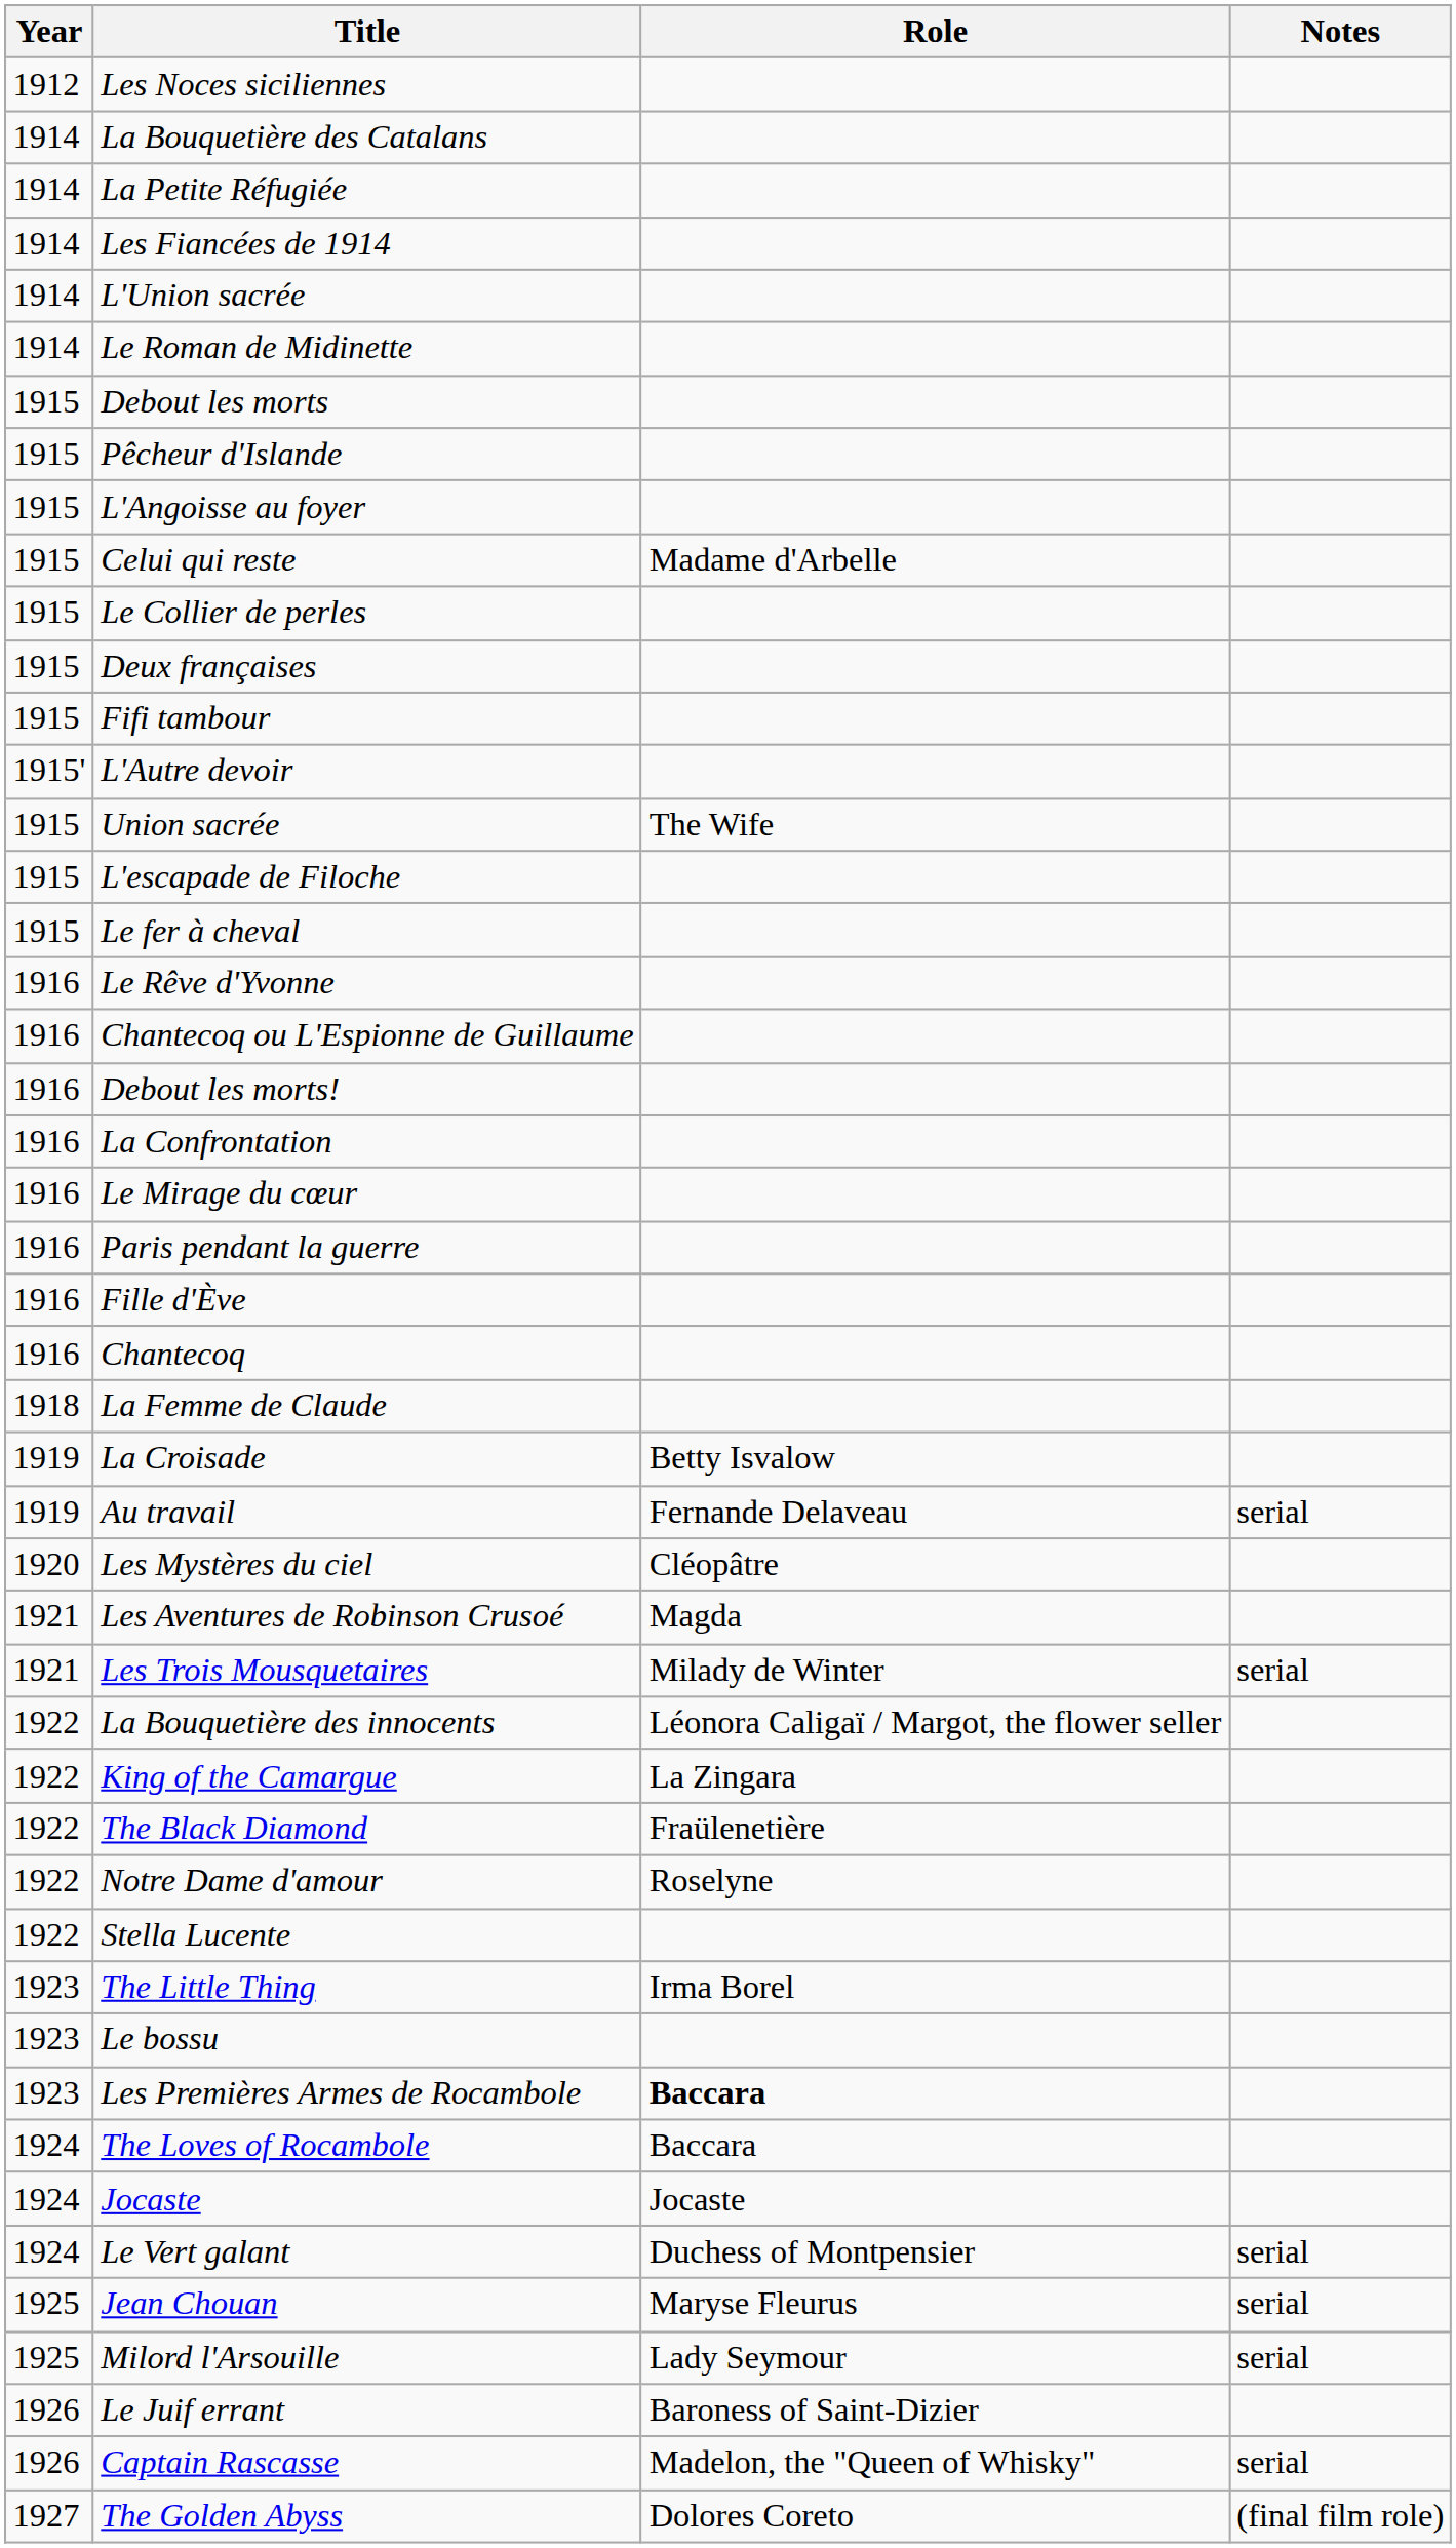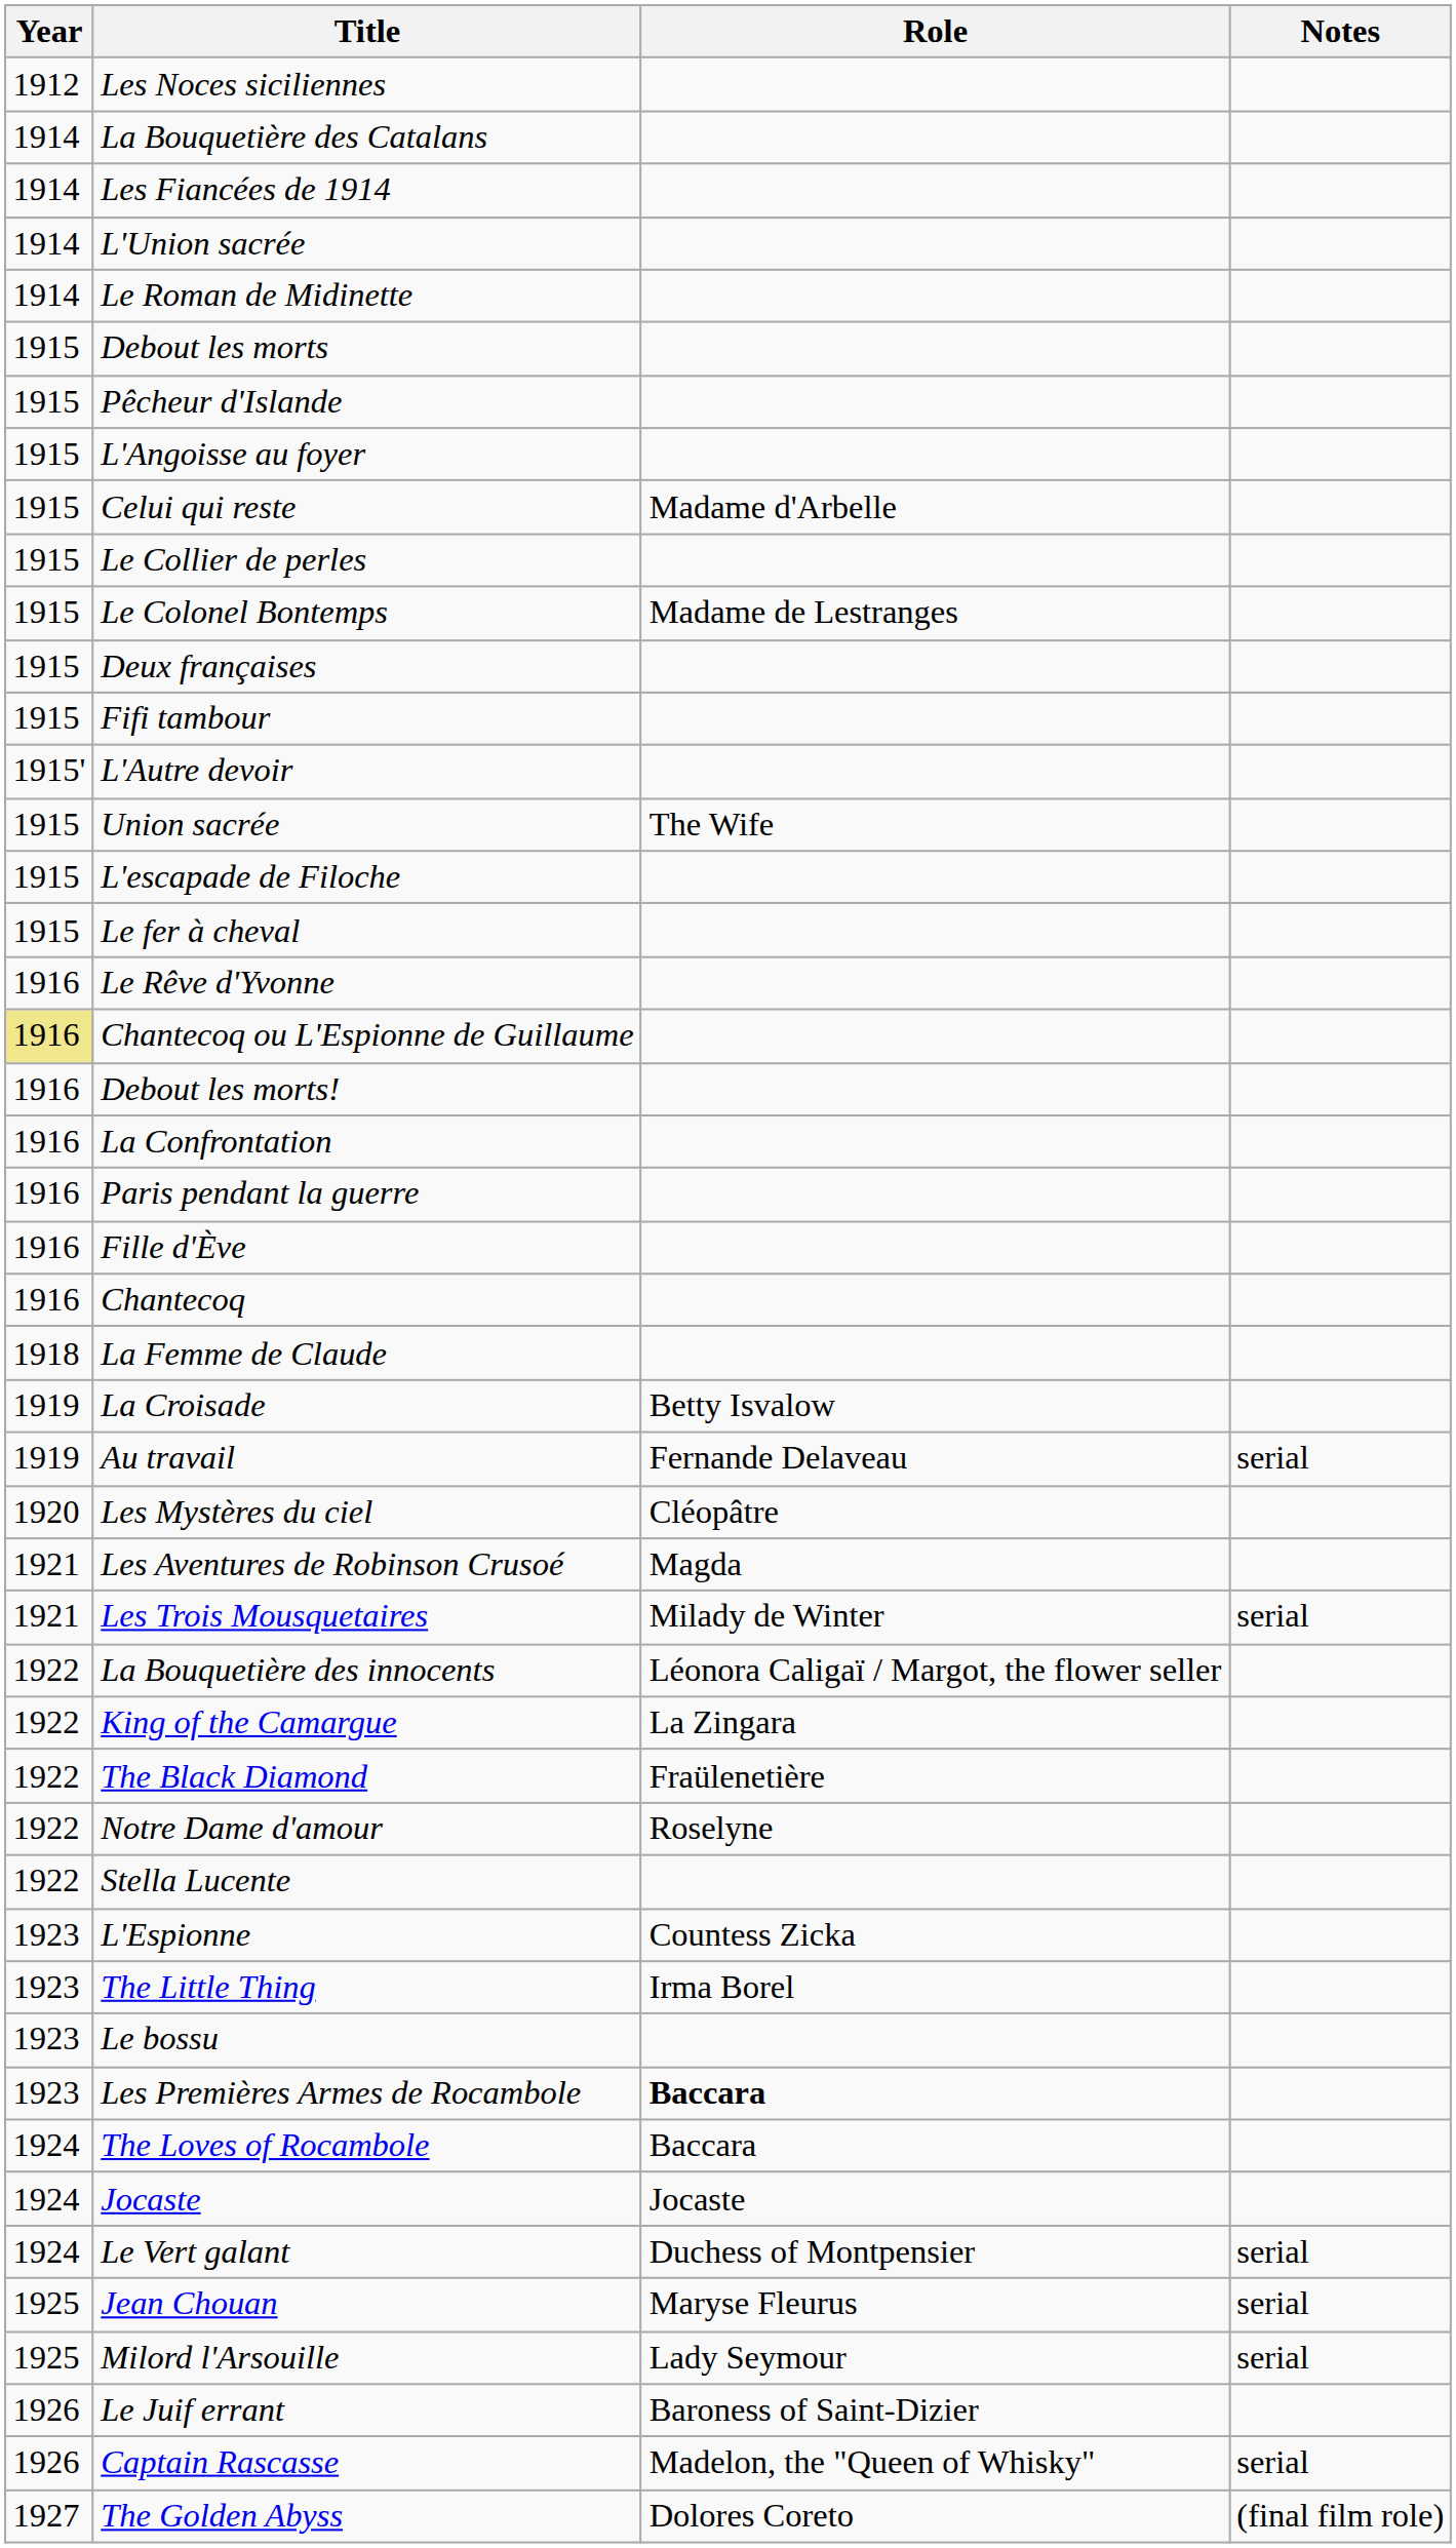- row: 1914 | La Petite Réfugiée
+ row: 1915 | Le Colonel Bontemps | Madame de Lestranges
Chantecoq ou L'Espionne de Guillaume | Year: no background -> khaki background
- row: 1916 | Le Mirage du cœur
+ row: 1923 | L'Espionne | Countess Zicka
